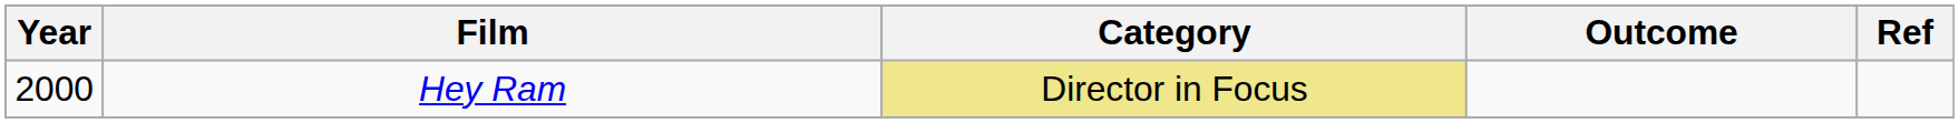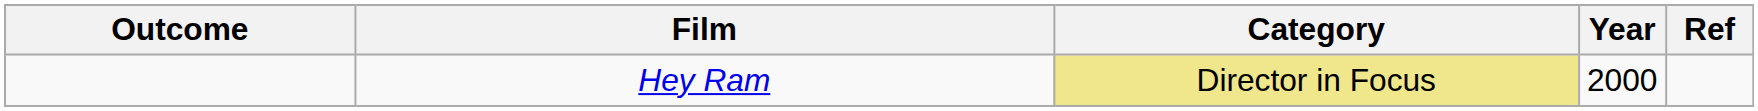columns swapped: Year <-> Outcome
